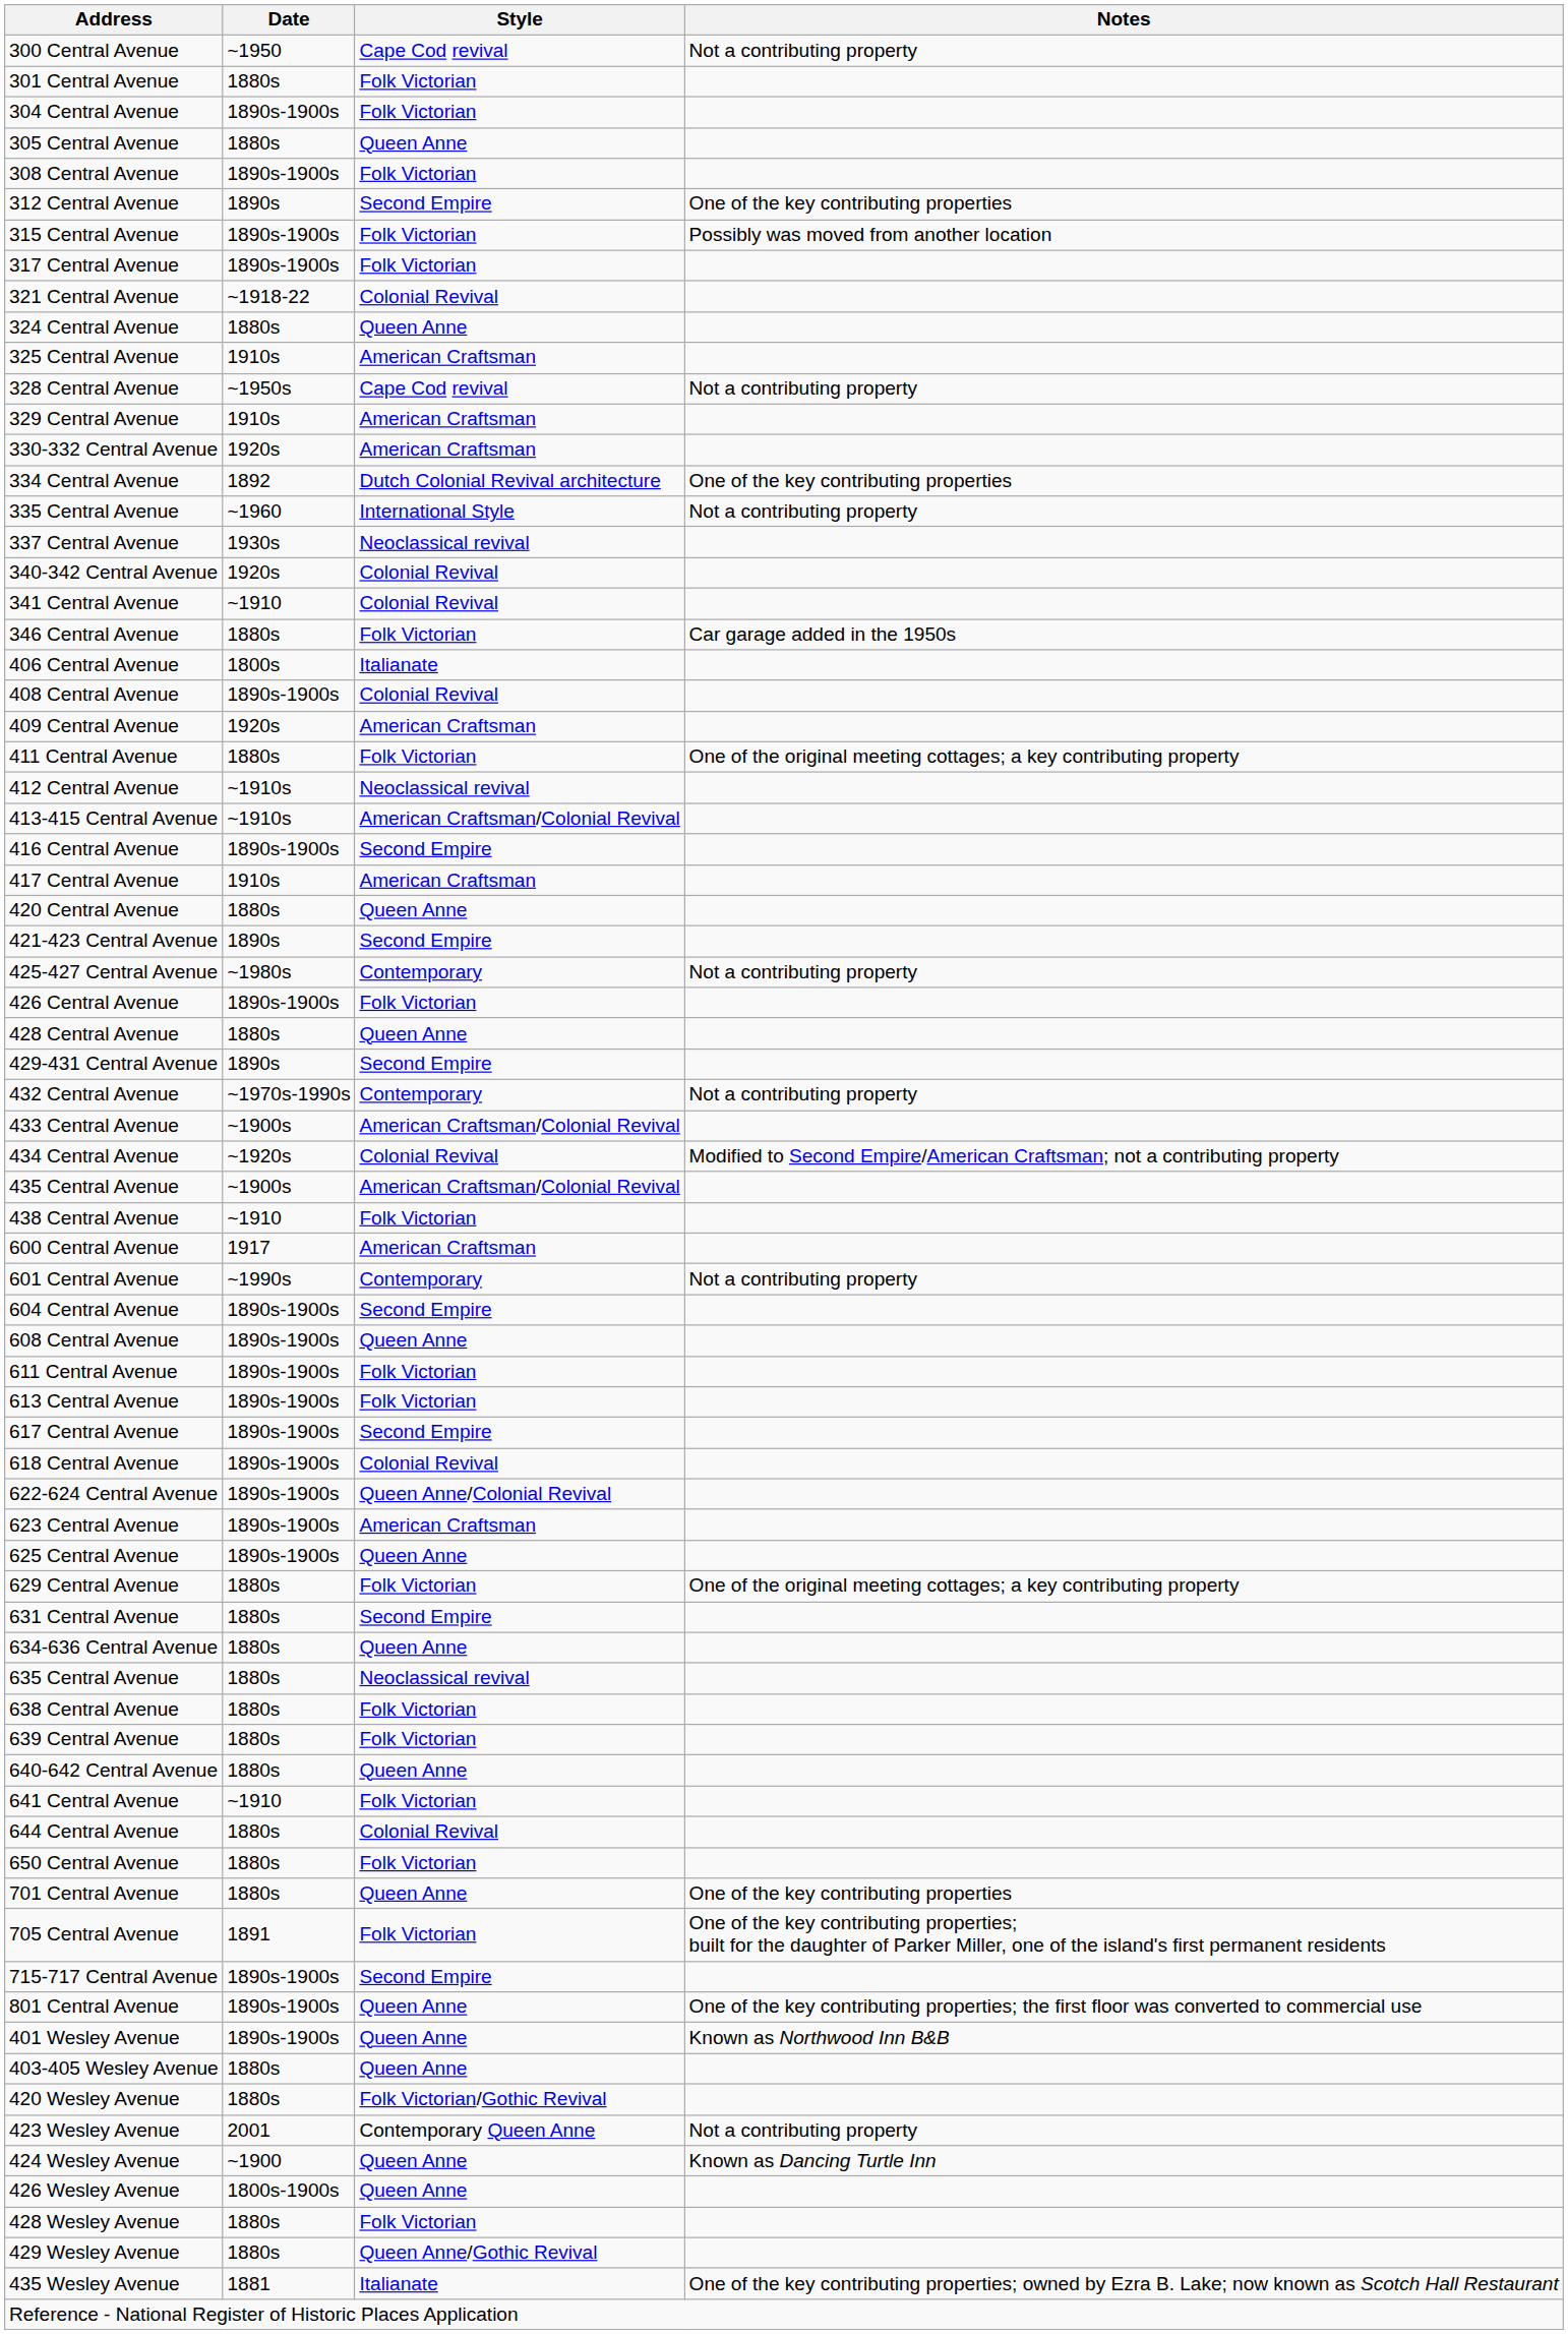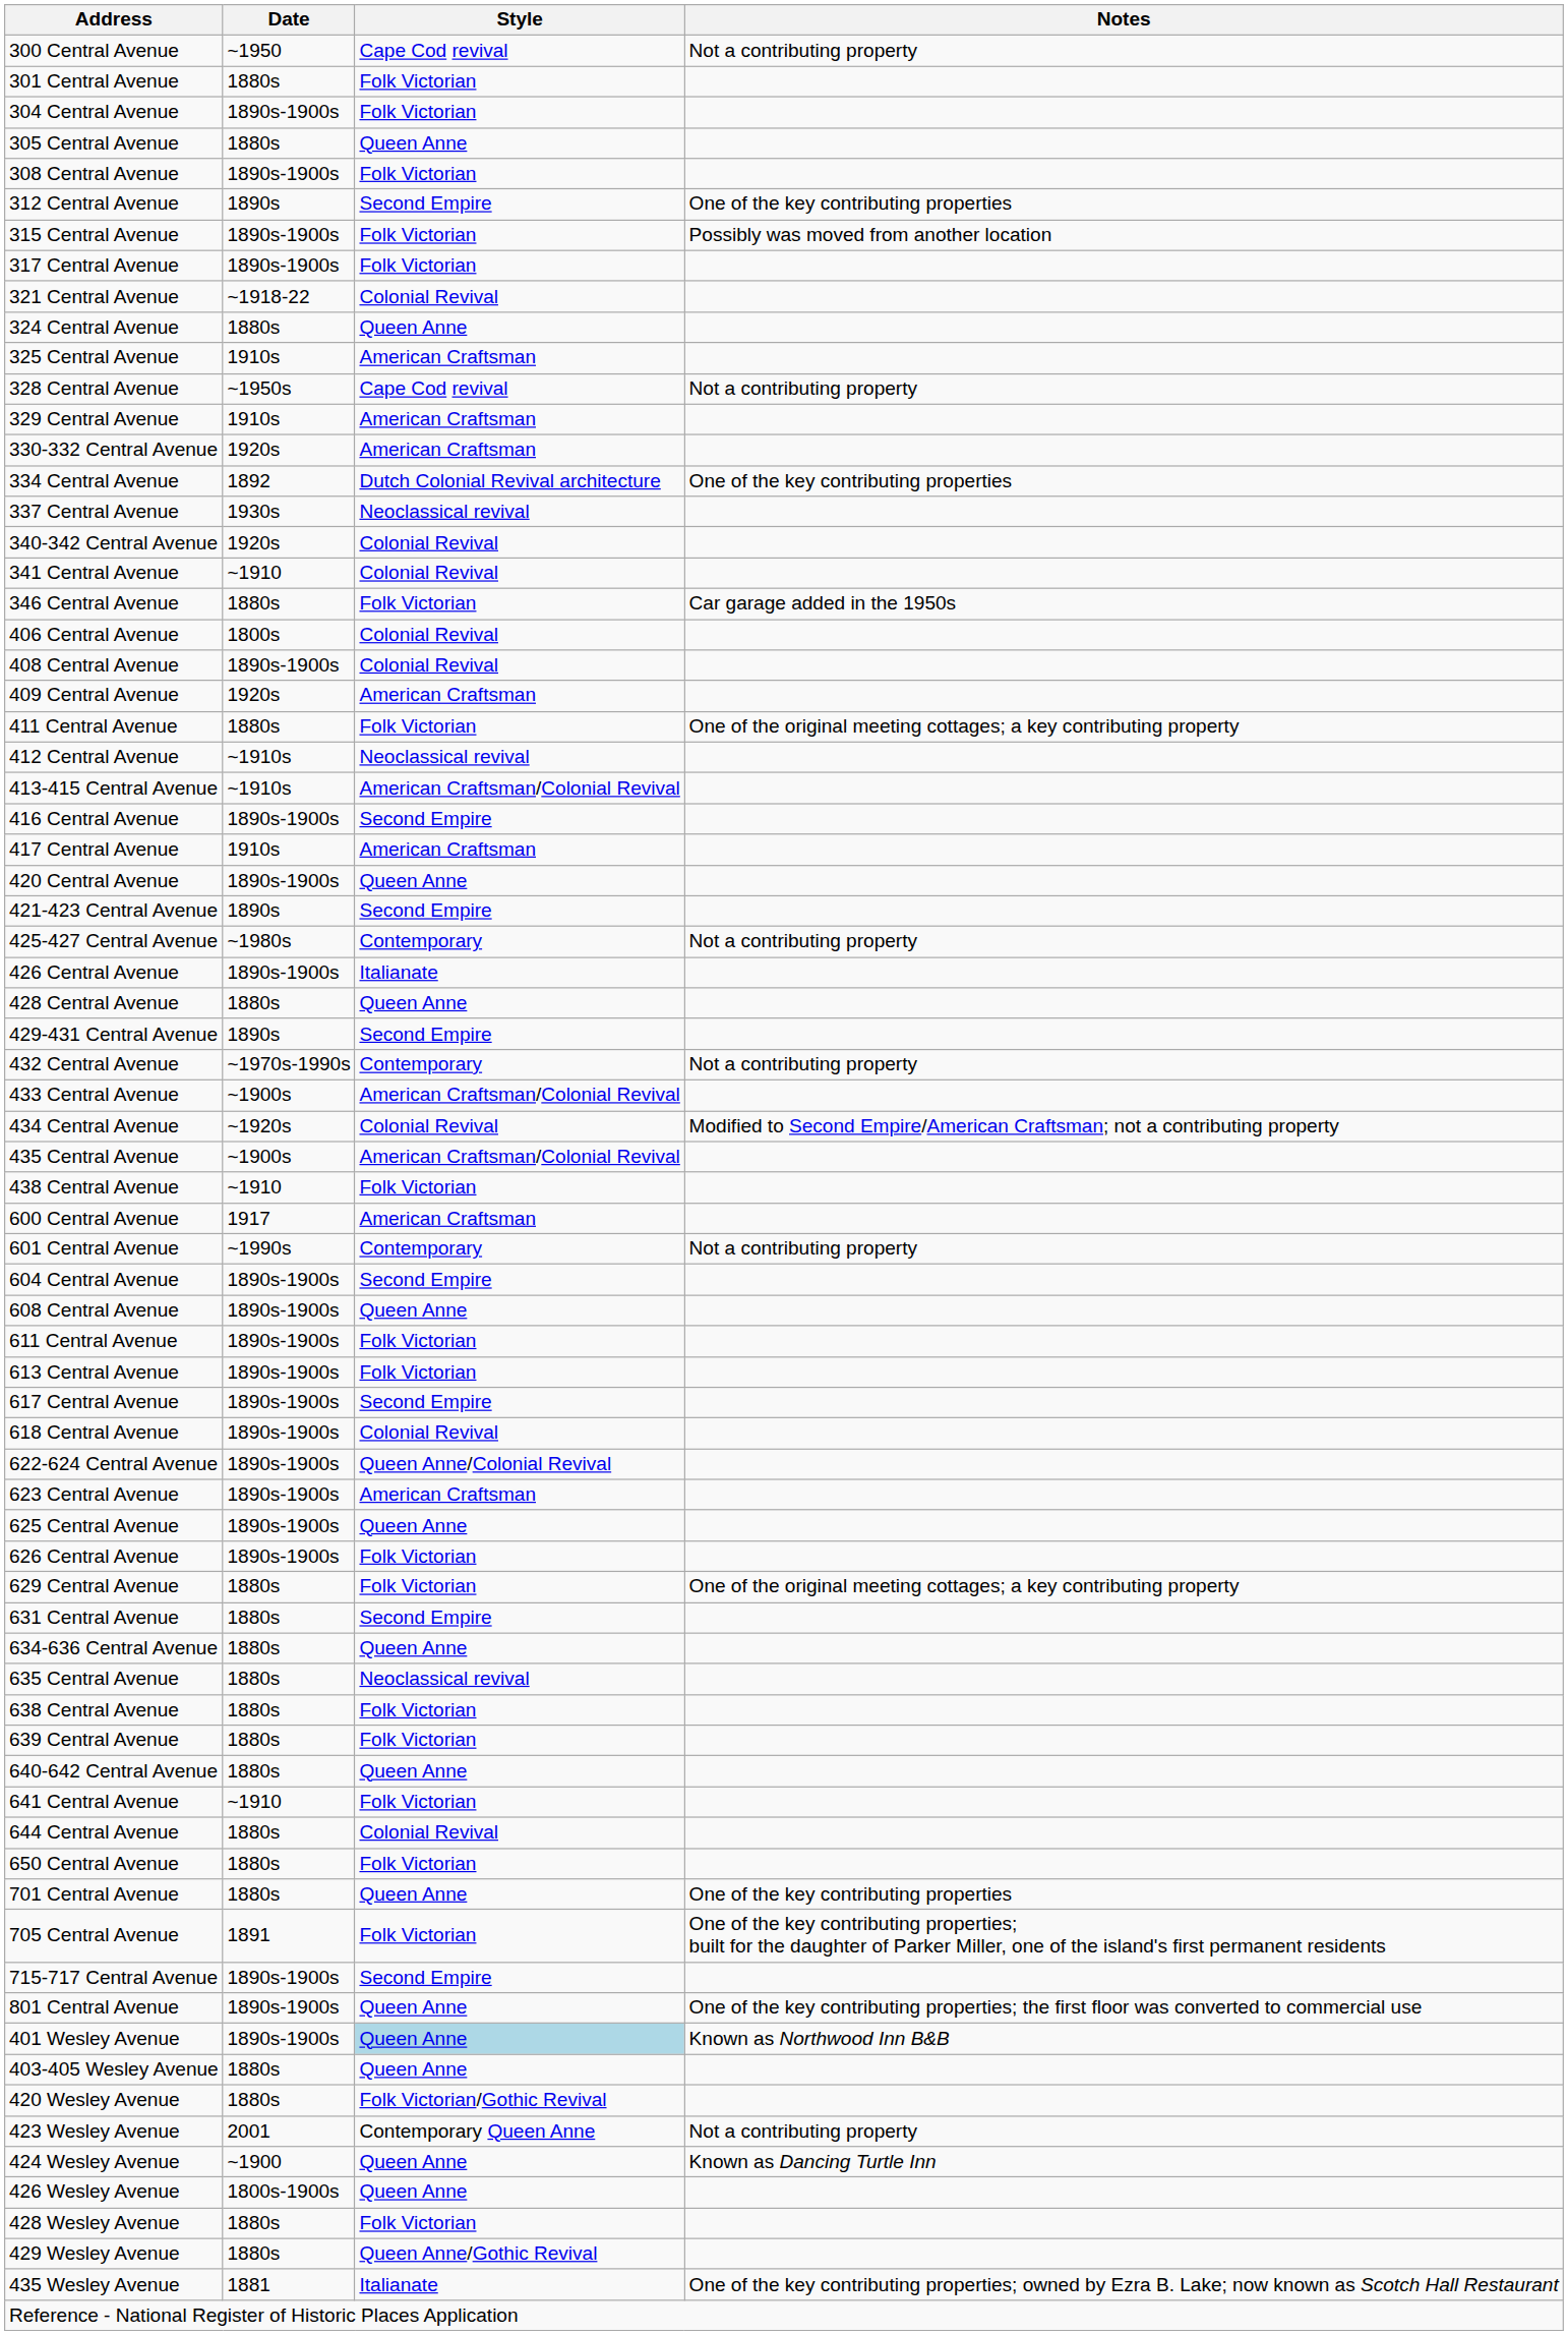- row: 335 Central Avenue | ~1960 | International Style | Not a contributing property
406 Central Avenue | Style: Italianate -> Colonial Revival
420 Central Avenue | Date: 1880s -> 1890s-1900s
426 Central Avenue | Style: Folk Victorian -> Italianate
+ row: 626 Central Avenue | 1890s-1900s | Folk Victorian
401 Wesley Avenue | Style: no background -> lightblue background
